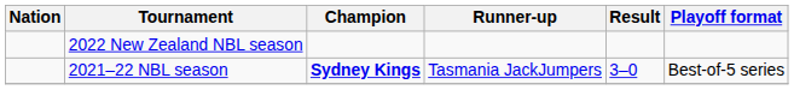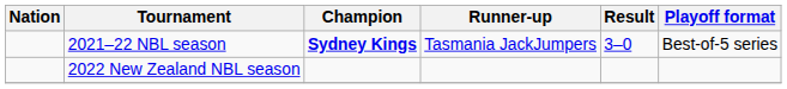rows swapped: 2021–22 NBL season <-> 2022 New Zealand NBL season
